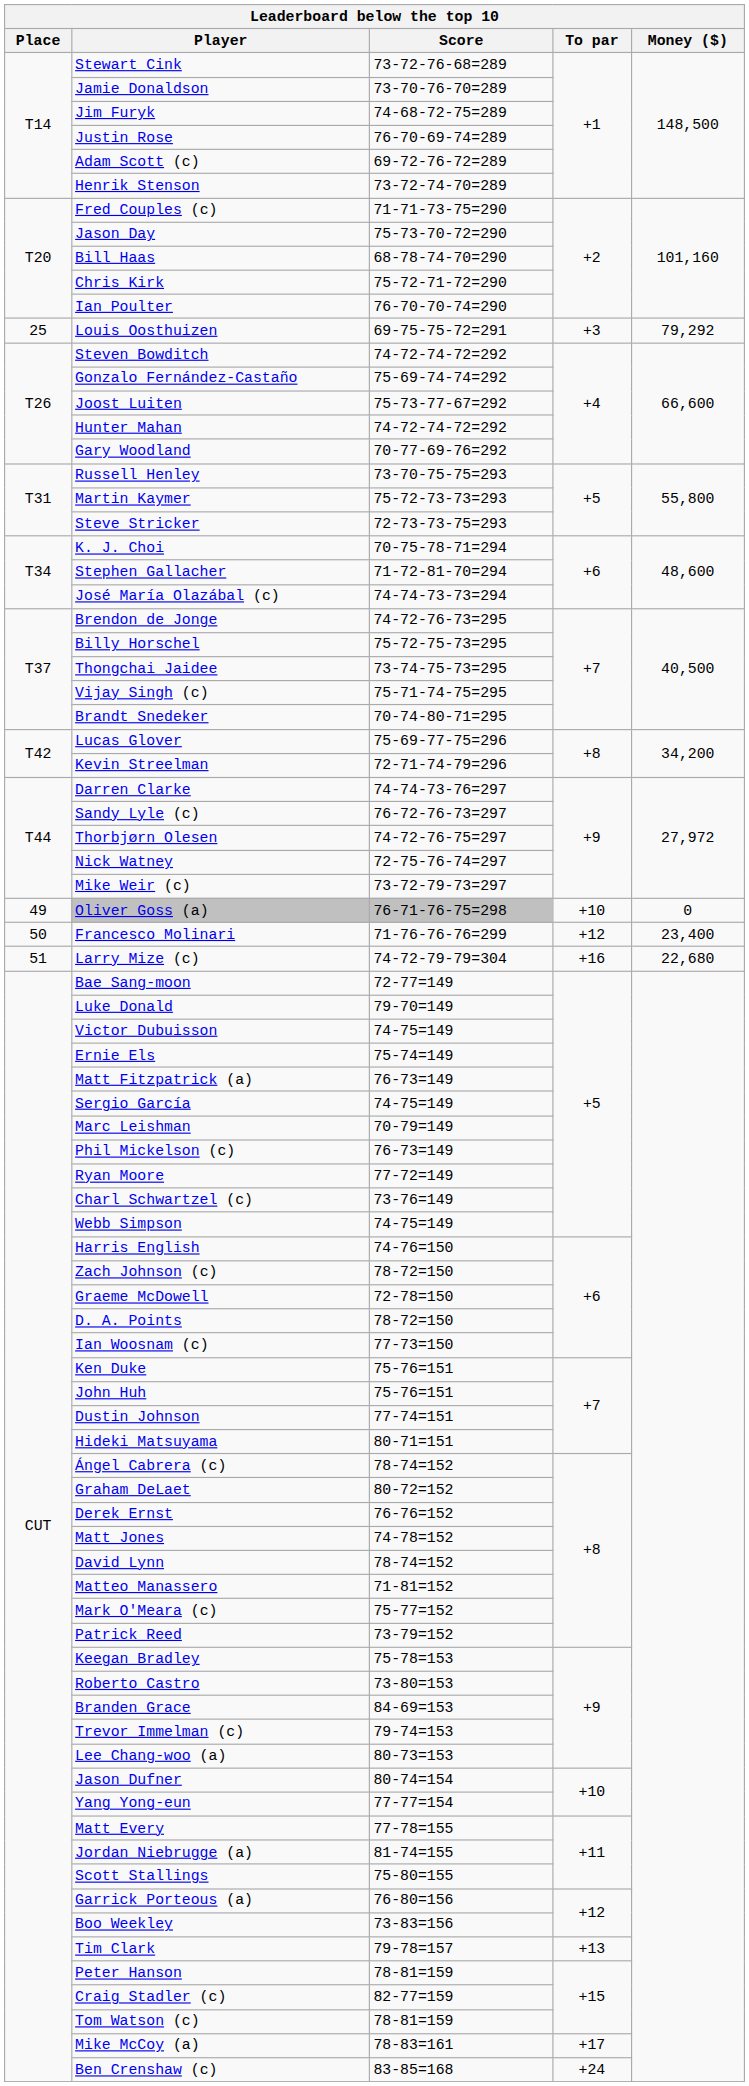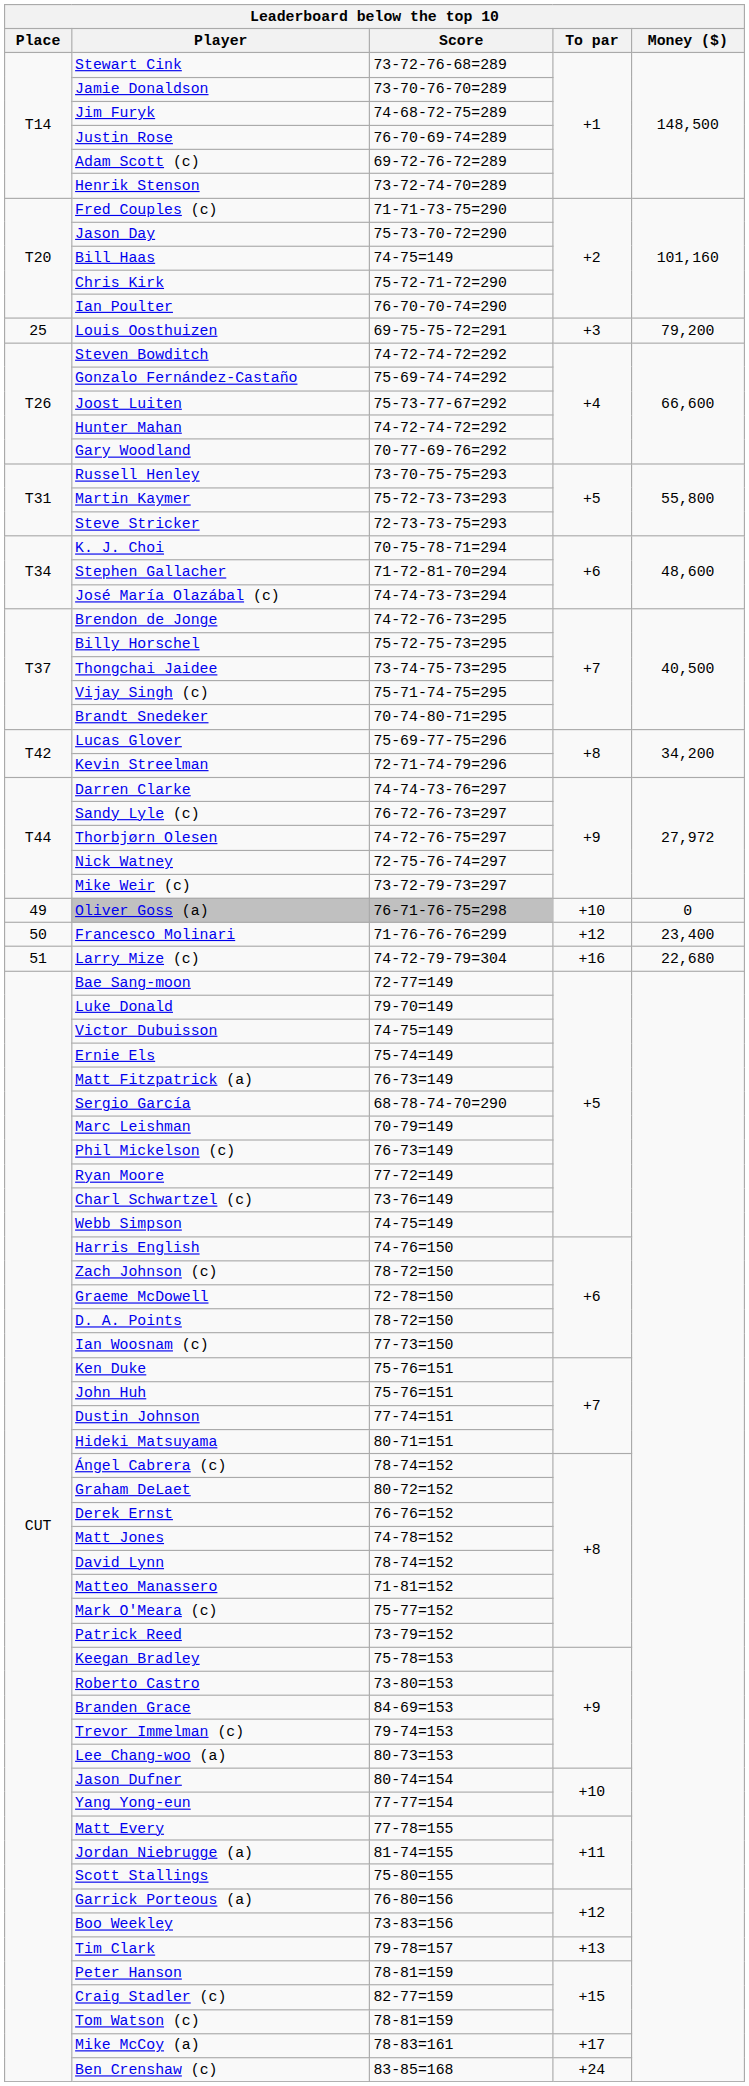Bill Haas | Score: 68-78-74-70=290 -> 74-75=149
Louis Oosthuizen | Money ($): 79,292 -> 79,200
Sergio García | Score: 74-75=149 -> 68-78-74-70=290
